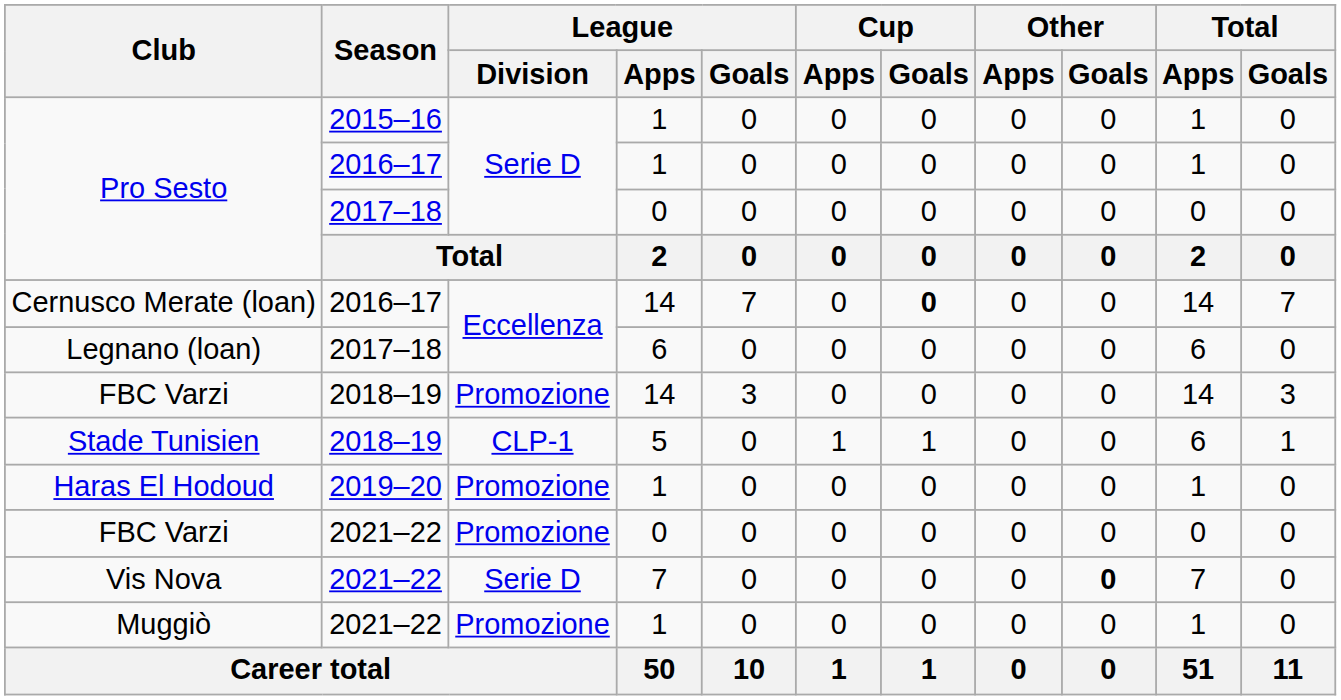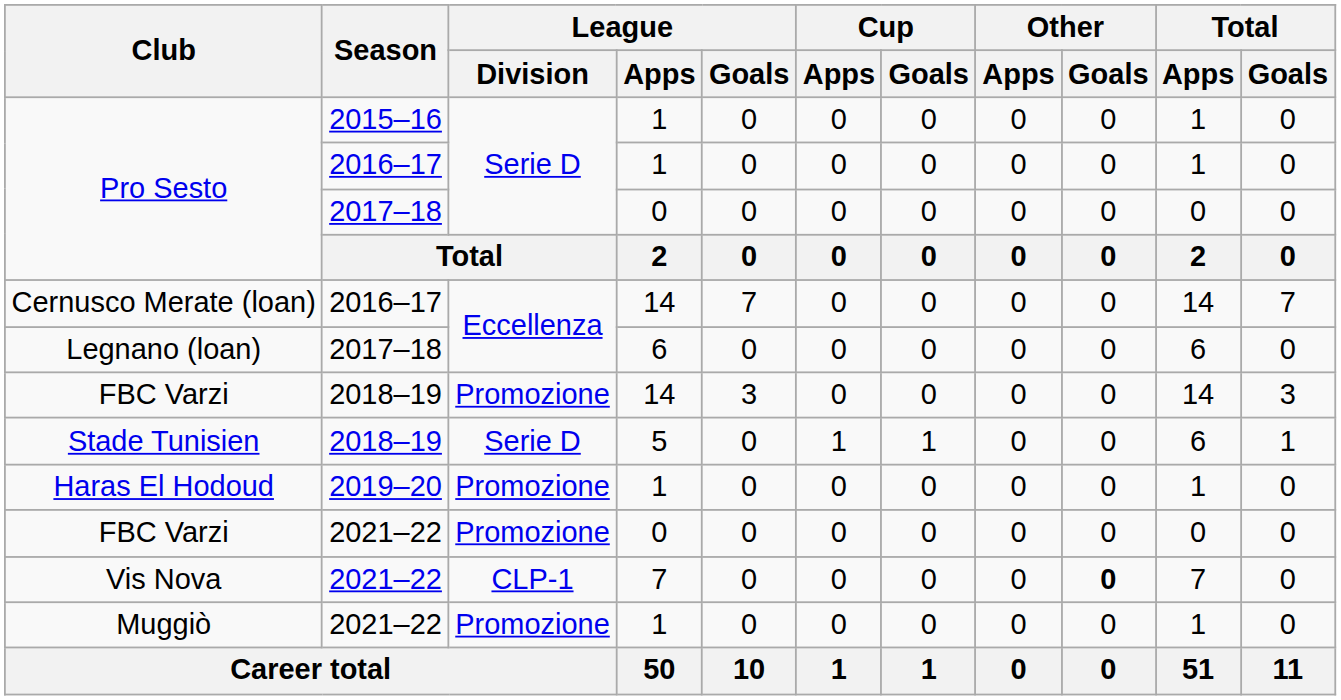Cernusco Merate (loan) | Cup / Goals: bold -> normal
Stade Tunisien | League / Division: CLP-1 -> Serie D
Vis Nova | League / Division: Serie D -> CLP-1
